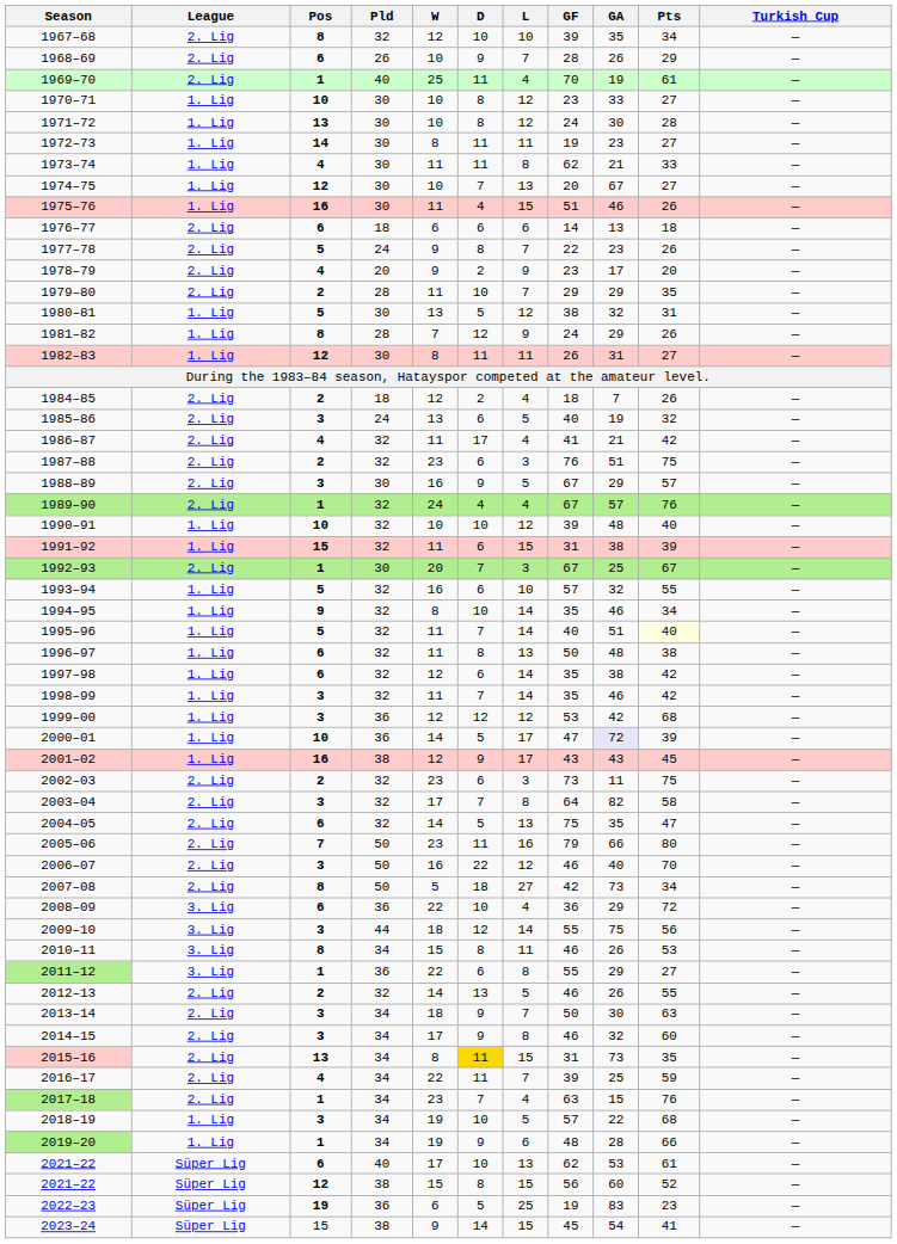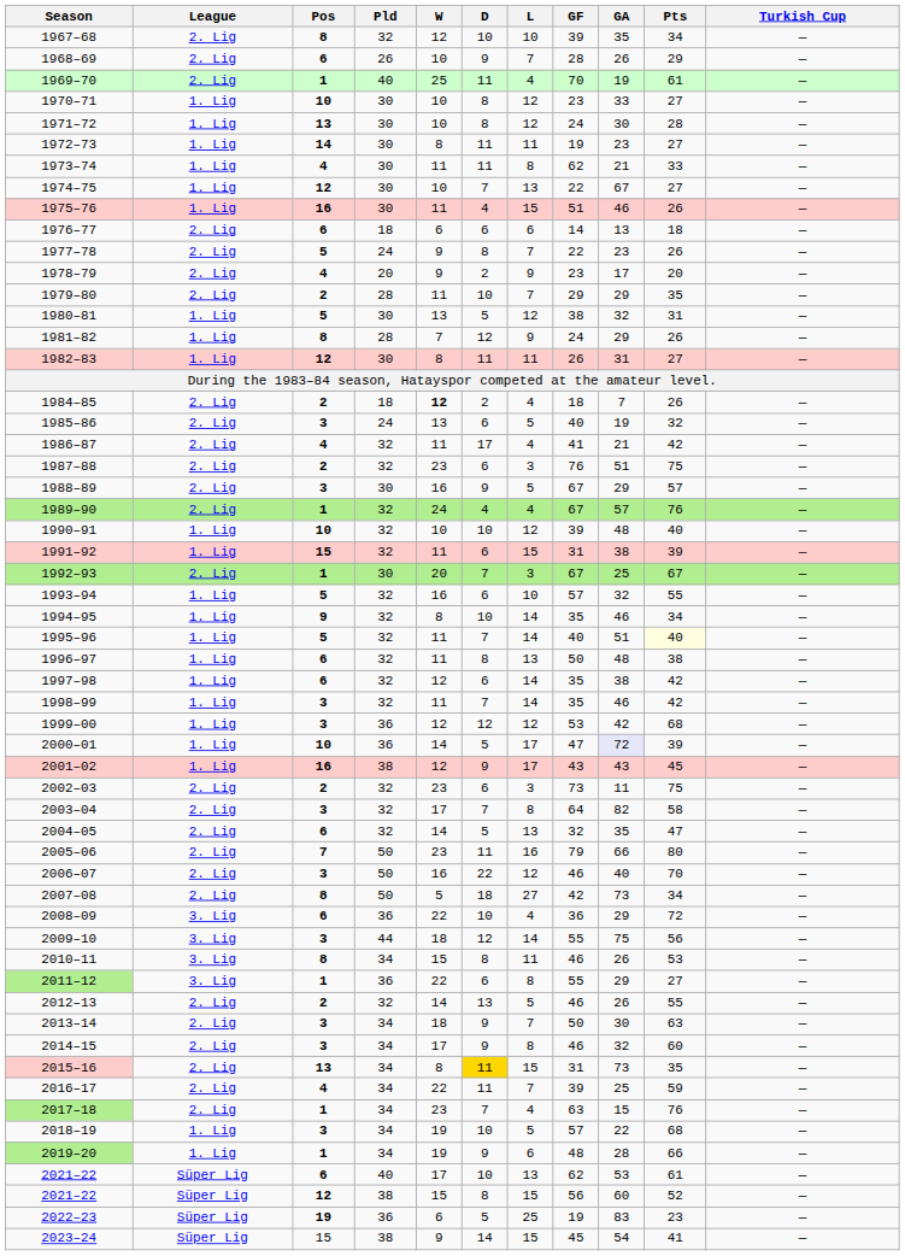1974–75 | GF: 20 -> 22
1984–85 | W: normal -> bold
2004–05 | GF: 75 -> 32
